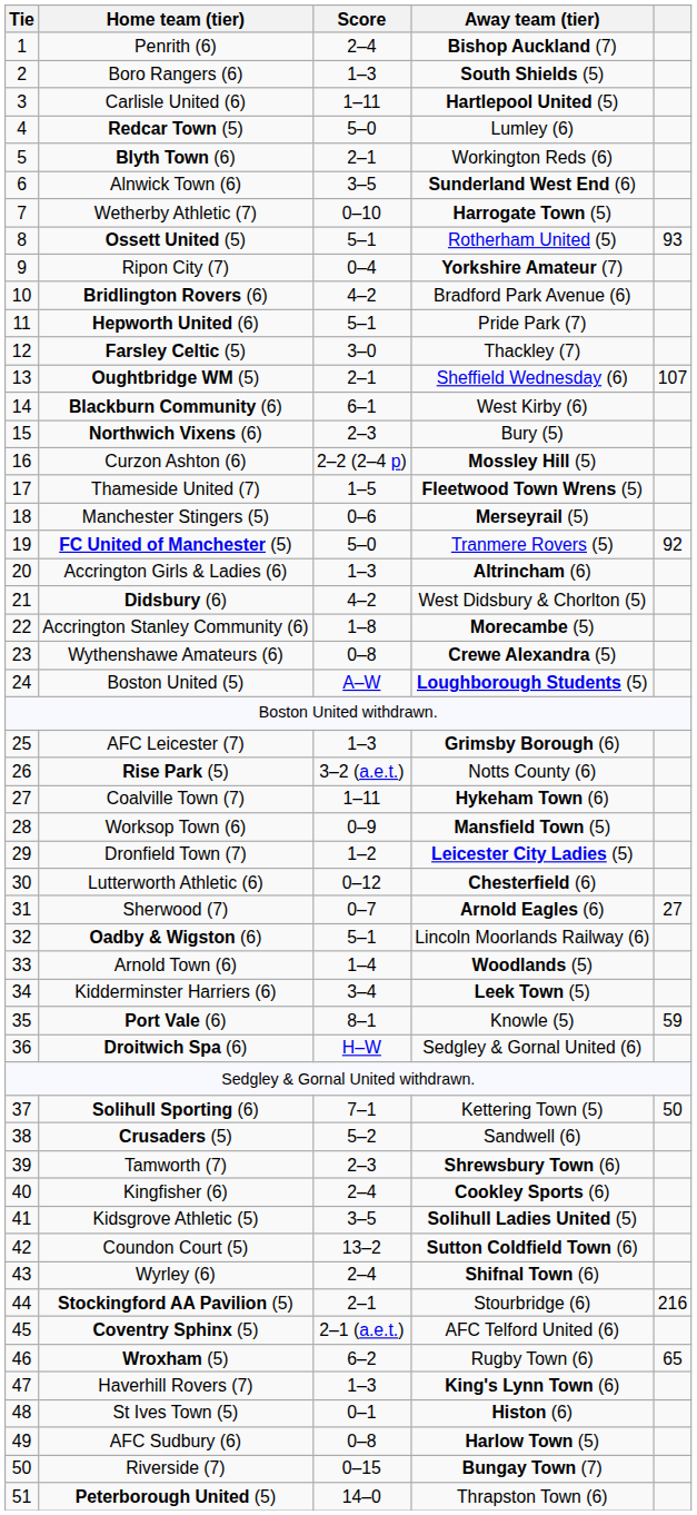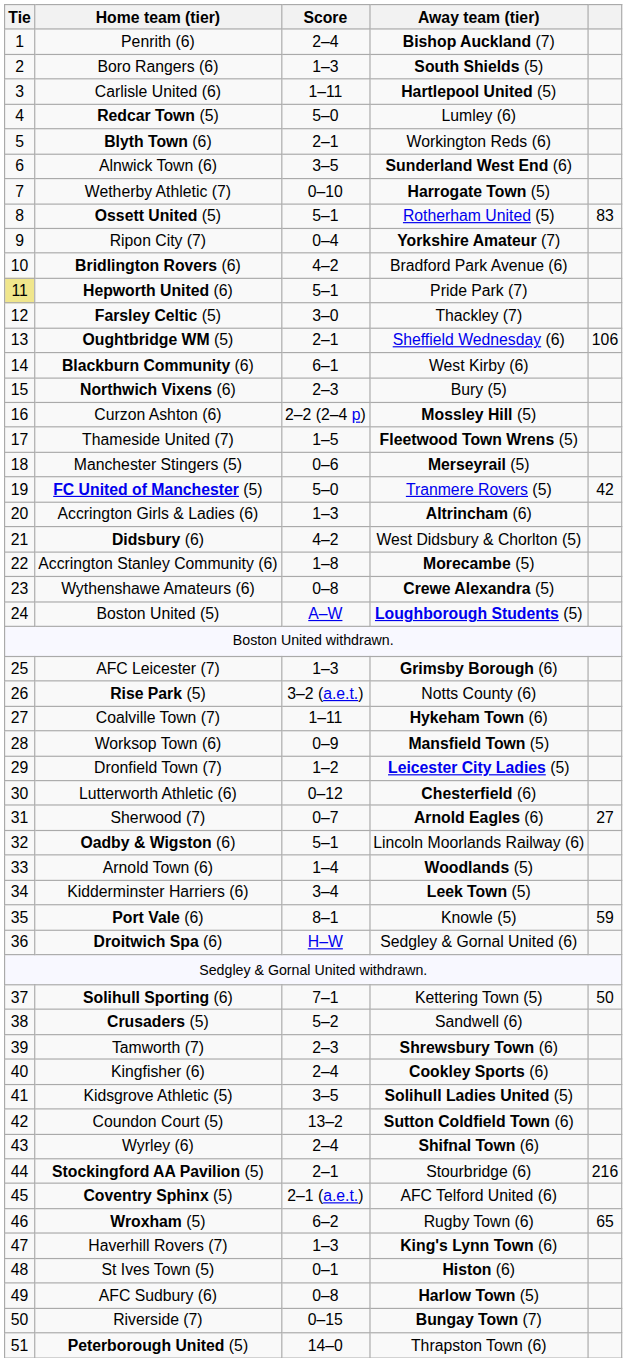Ossett United (5) | column 5: 93 -> 83
Hepworth United (6) | Tie: no background -> khaki background
Oughtbridge WM (5) | column 5: 107 -> 106
FC United of Manchester (5) | column 5: 92 -> 42
